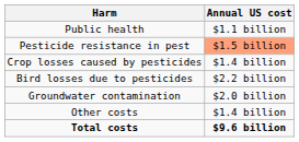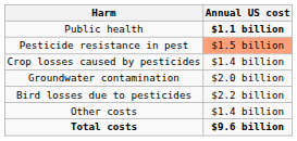Public health | Annual US cost: normal -> bold
rows swapped: Bird losses due to pesticides <-> Groundwater contamination
